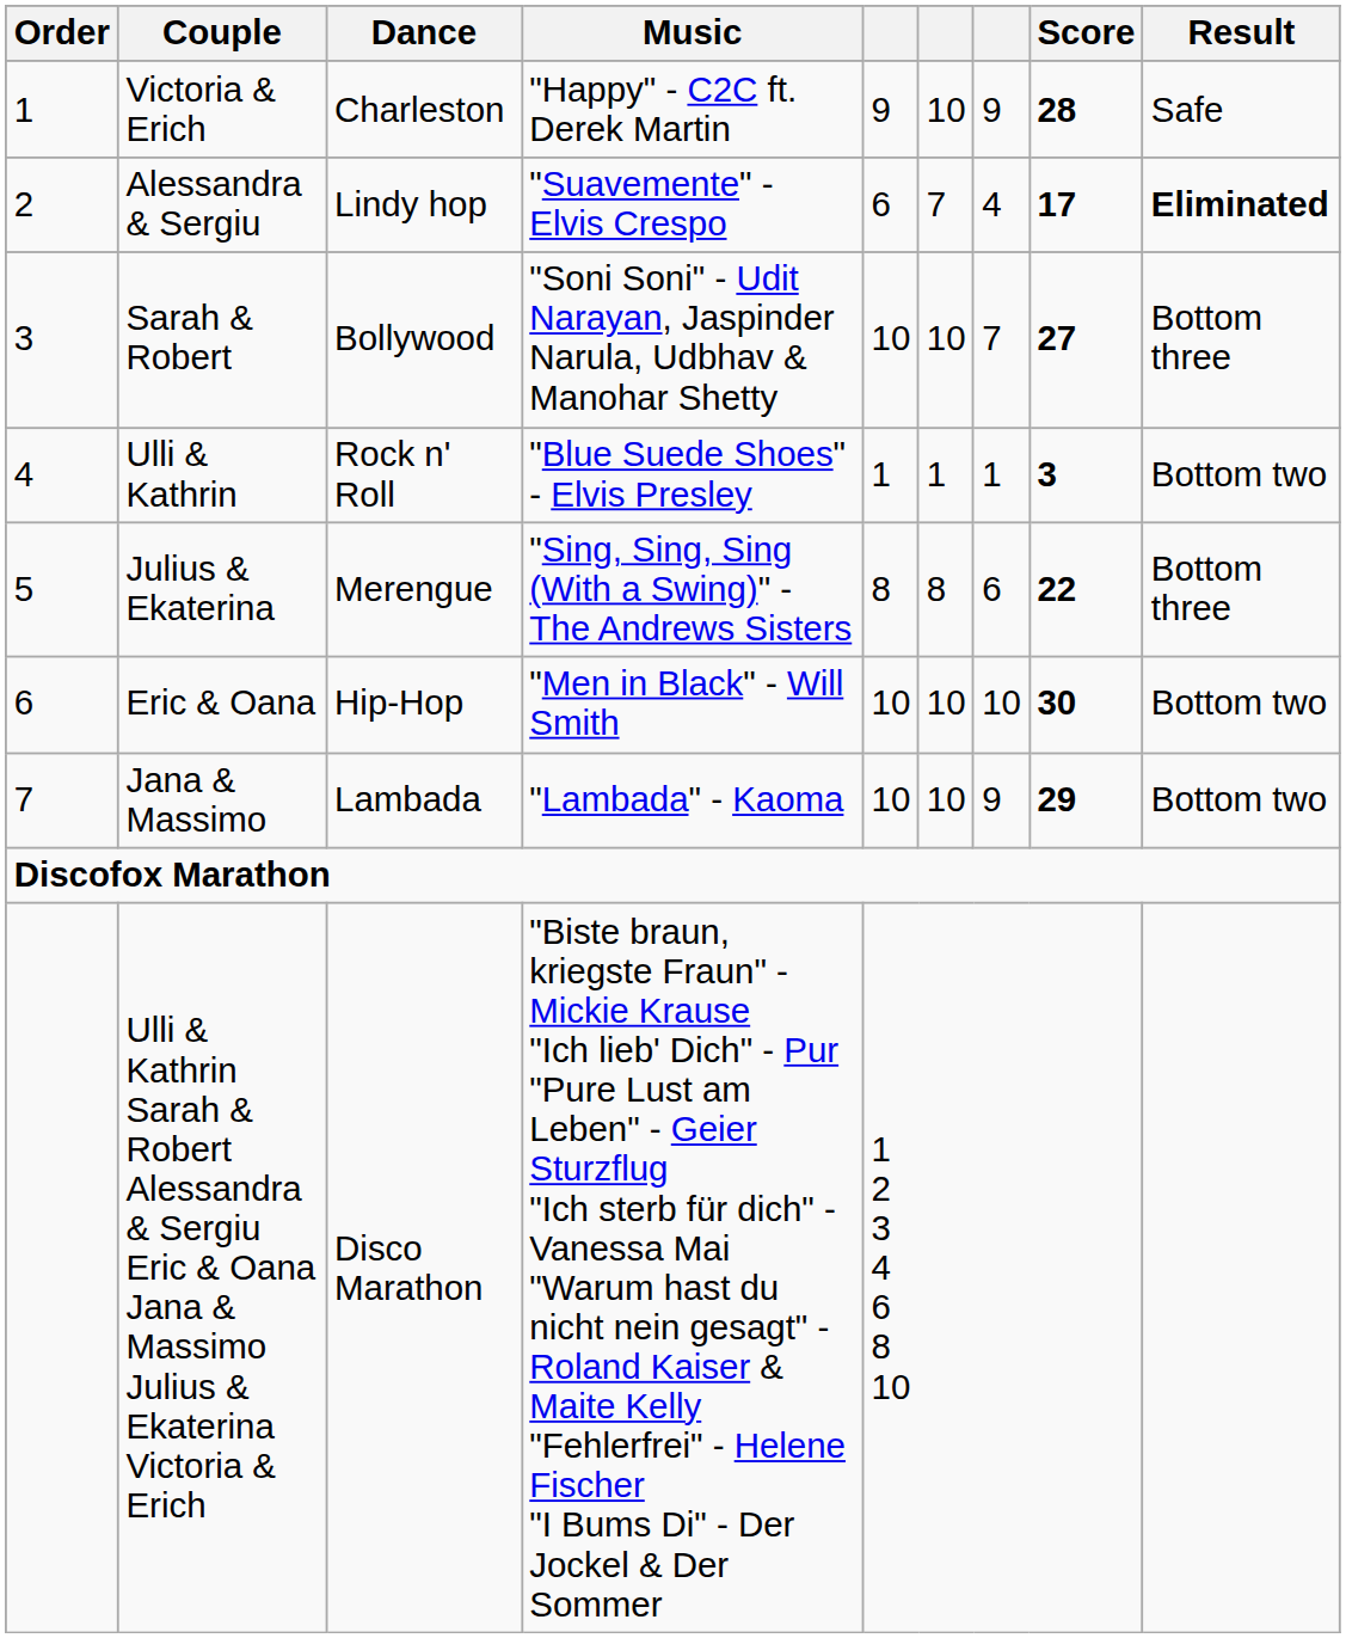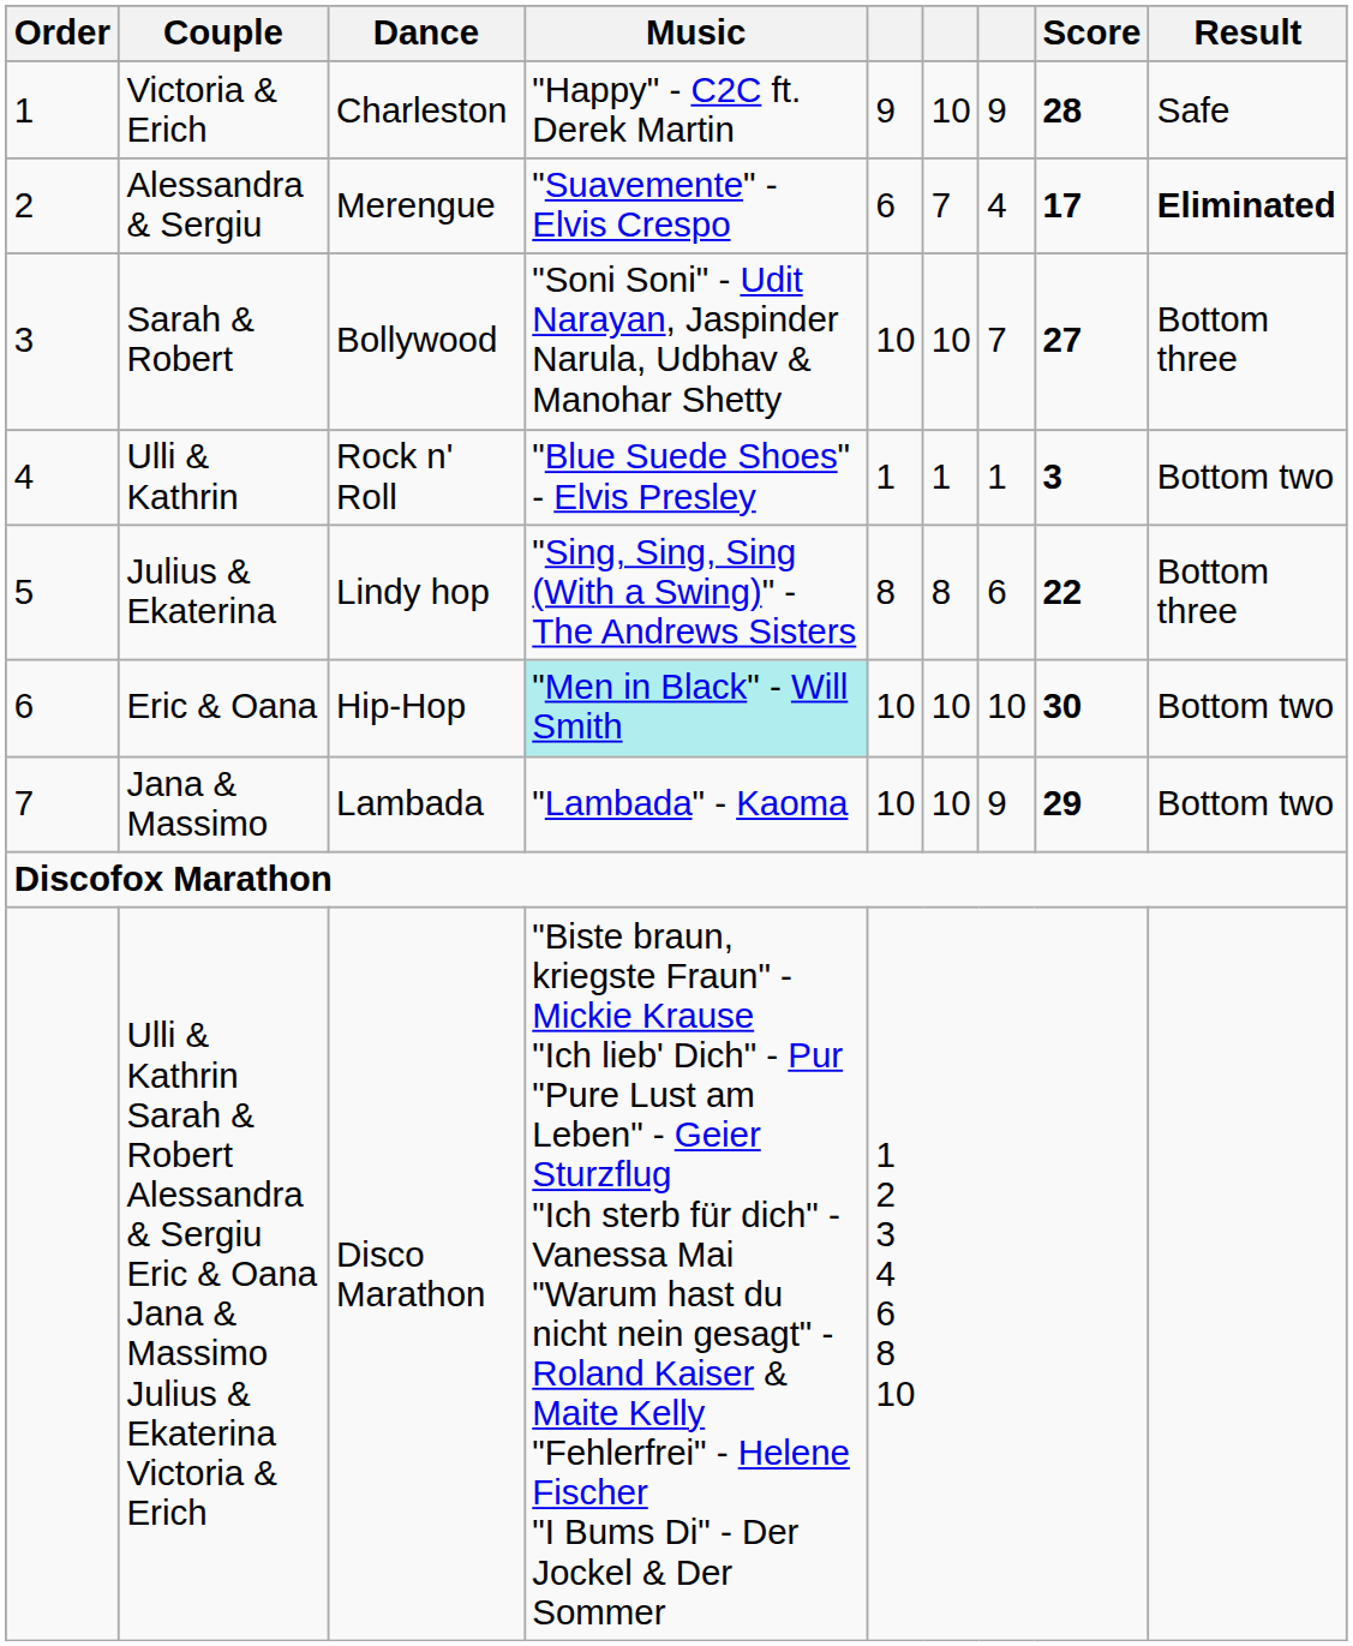Alessandra & Sergiu | Dance: Lindy hop -> Merengue
Julius & Ekaterina | Dance: Merengue -> Lindy hop
Eric & Oana | Music: no background -> paleturquoise background
